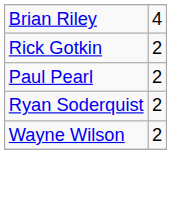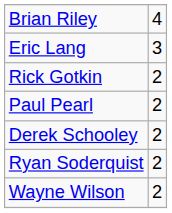+ row: Eric Lang | 3
+ row: Derek Schooley | 2
